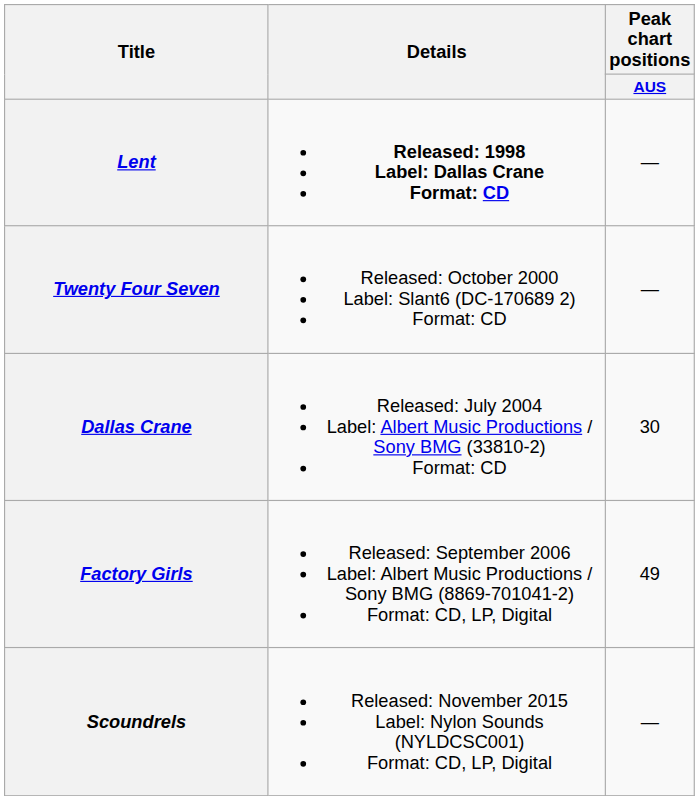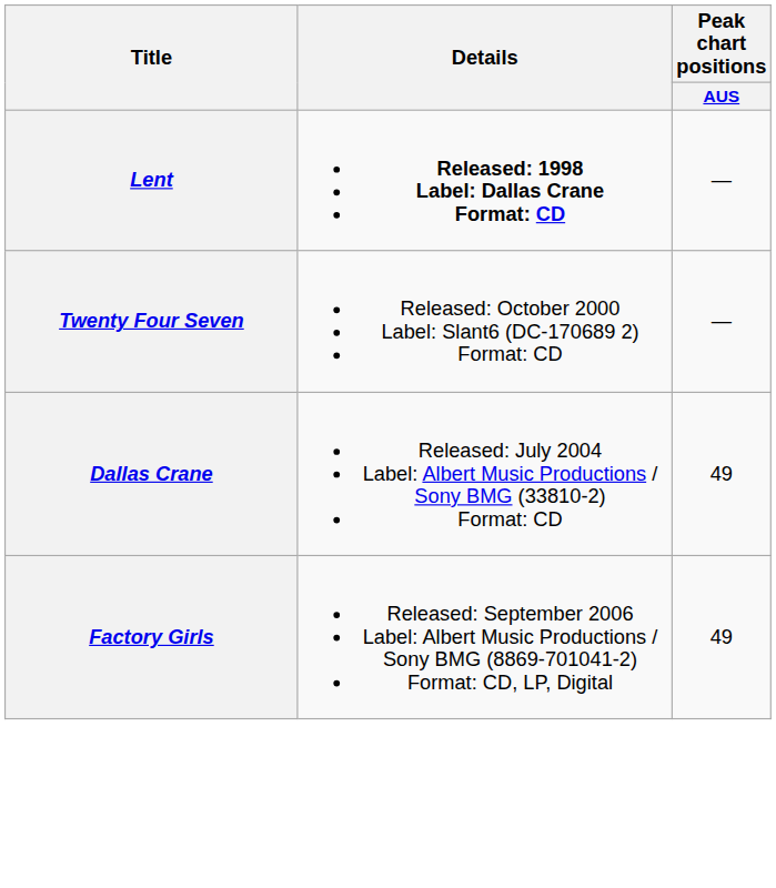Dallas Crane | Peak chart positions / AUS: 30 -> 49
- row: Scoundrels | Released: November 2015 Label: Nylon Sounds (NYLDCSC001) Format: CD, LP, Digital | —
